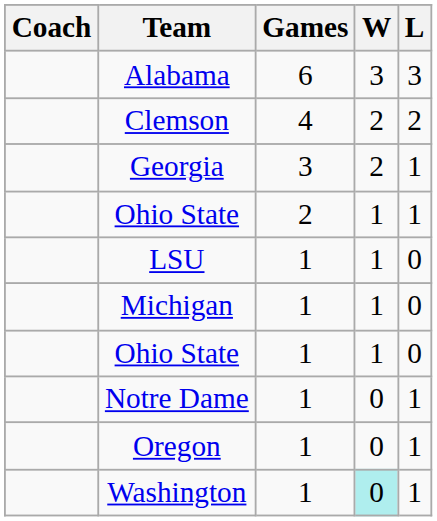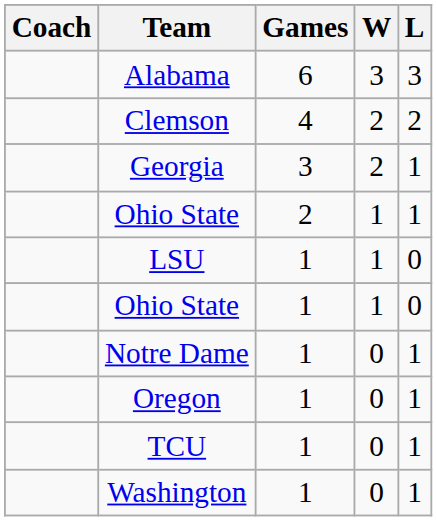- row: Michigan | 1 | 1 | 0
+ row: TCU | 1 | 0 | 1
Washington | W: paleturquoise background -> no background
